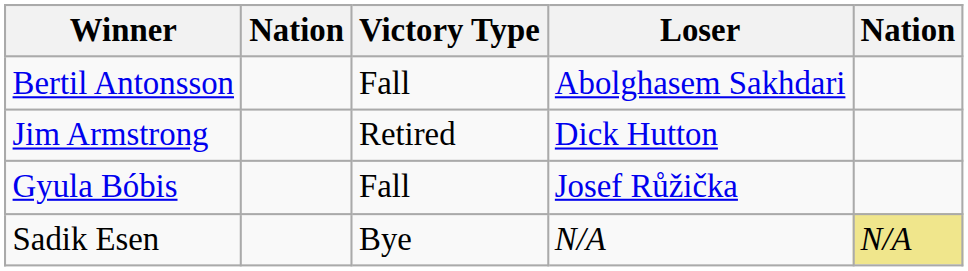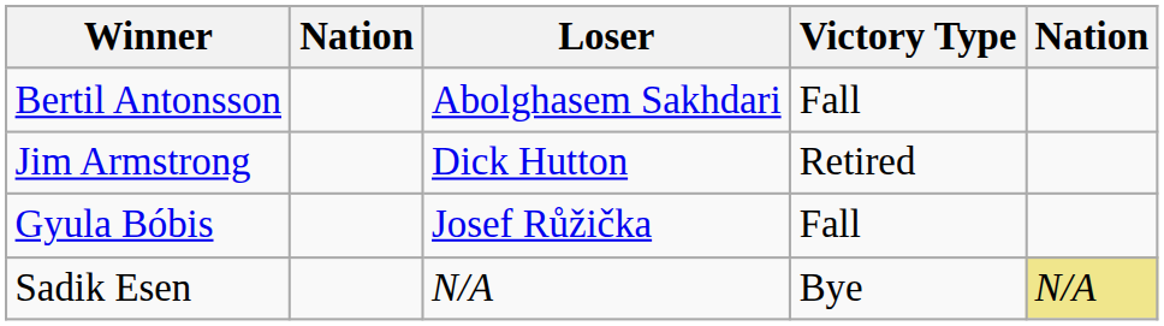columns swapped: Victory Type <-> Loser
